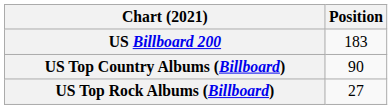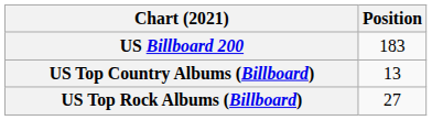US Top Country Albums (Billboard) | Position: 90 -> 13
